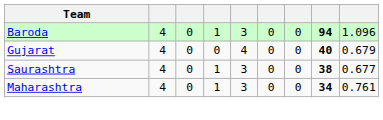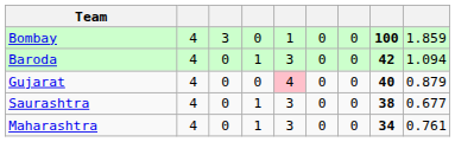+ row: Bombay | 4 | 3 | 0 | 1 | 0 | 0 | 100 | 1.859
Baroda | column 8: 94 -> 42
Baroda | column 9: 1.096 -> 1.094
Gujarat | column 5: no background -> pink background
Gujarat | column 9: 0.679 -> 0.879
